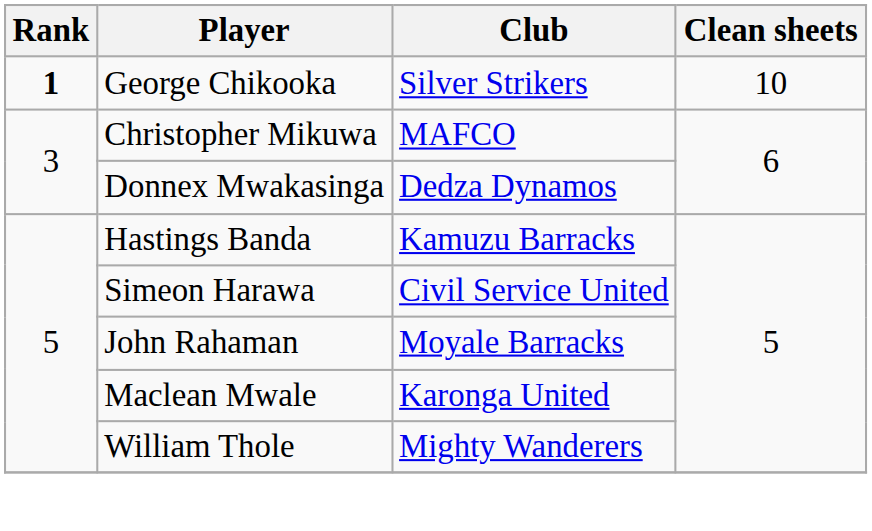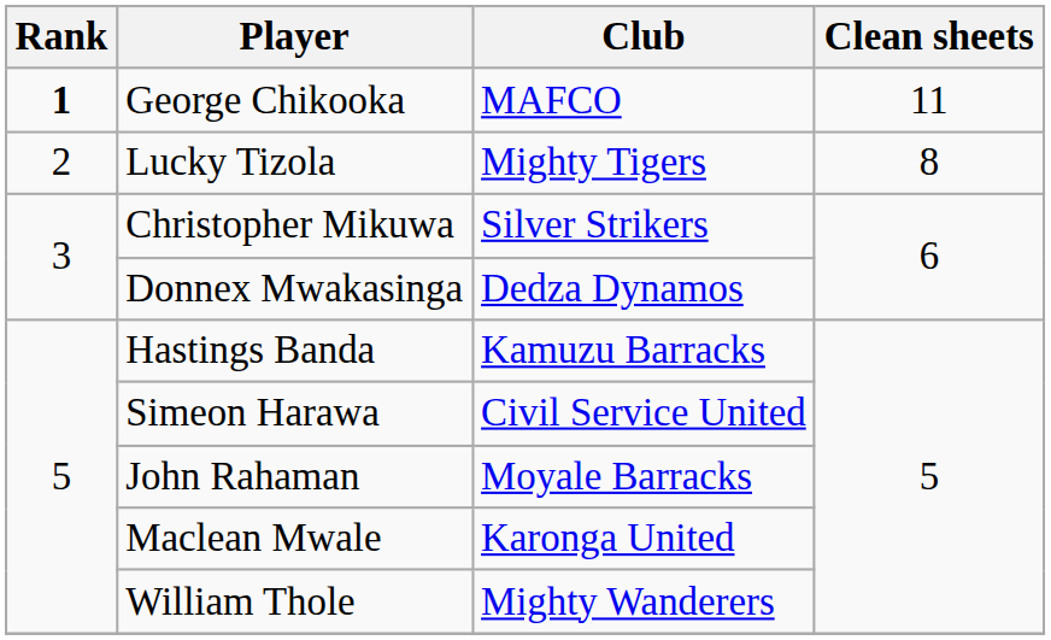George Chikooka | Club: Silver Strikers -> MAFCO
George Chikooka | Clean sheets: 10 -> 11
+ row: 2 | Lucky Tizola | Mighty Tigers | 8
Christopher Mikuwa | Club: MAFCO -> Silver Strikers
